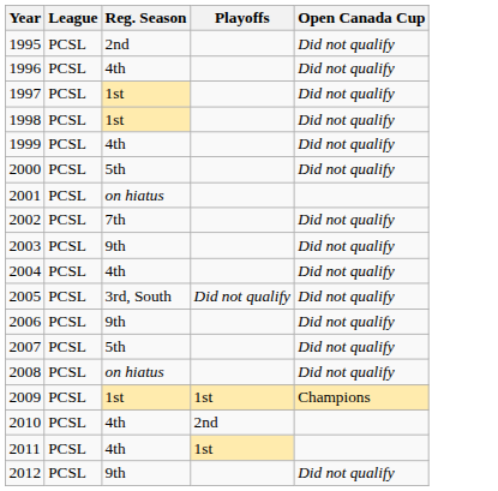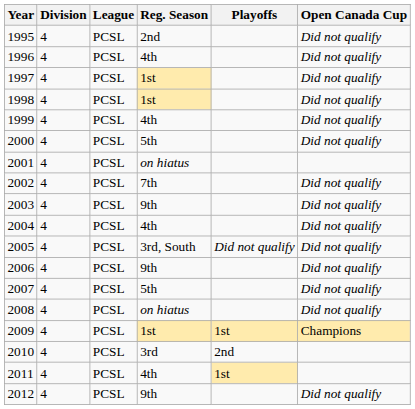+ column: Division | 4 | 4 | 4 | 4 | 4 | 4 | 4 | 4 | 4 | 4 | 4 | 4 | 4 | 4 | 4 | 4 | 4 | 4
2010 | Reg. Season: 4th -> 3rd
